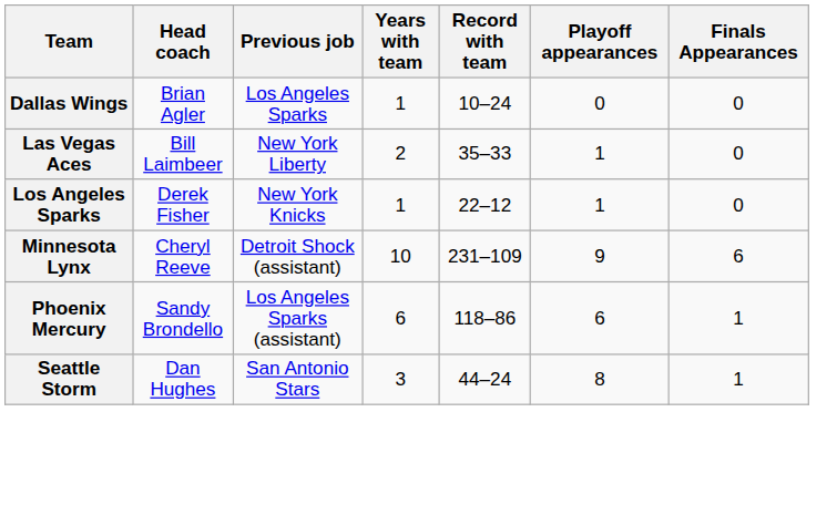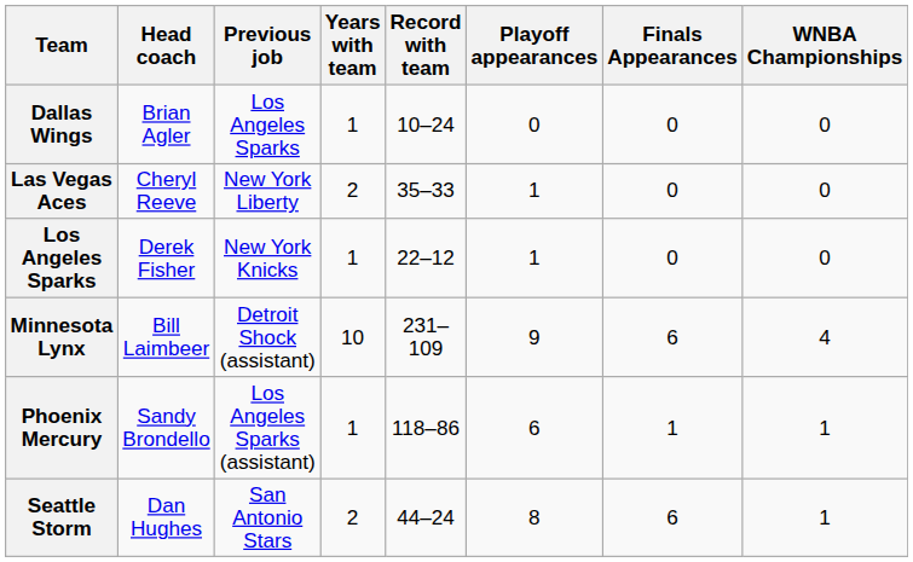+ column: WNBA Championships | 0 | 0 | 0 | 4 | 1 | 1
Las Vegas Aces | Head coach: Bill Laimbeer -> Cheryl Reeve
Minnesota Lynx | Head coach: Cheryl Reeve -> Bill Laimbeer
Phoenix Mercury | Years with team: 6 -> 1
Seattle Storm | Years with team: 3 -> 2
Seattle Storm | Finals Appearances: 1 -> 6
